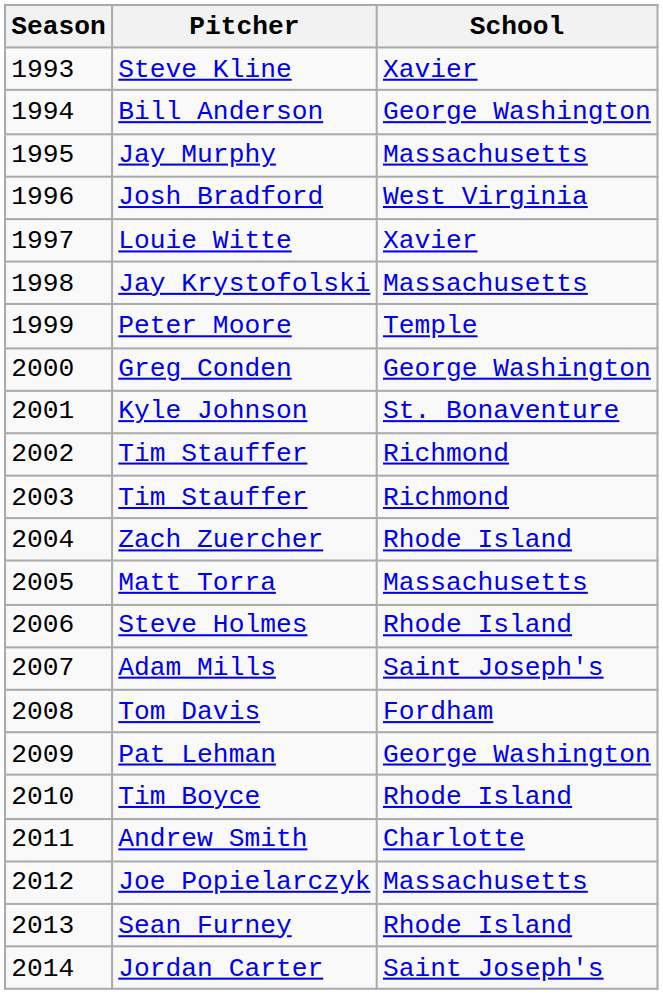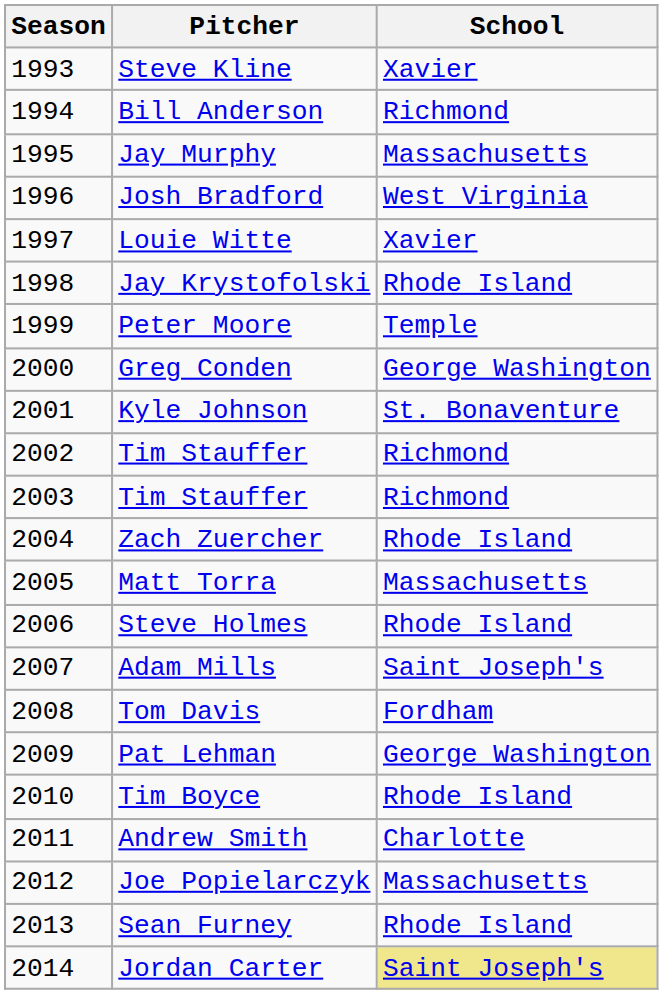Bill Anderson | School: George Washington -> Richmond
Jay Krystofolski | School: Massachusetts -> Rhode Island
Jordan Carter | School: no background -> khaki background
